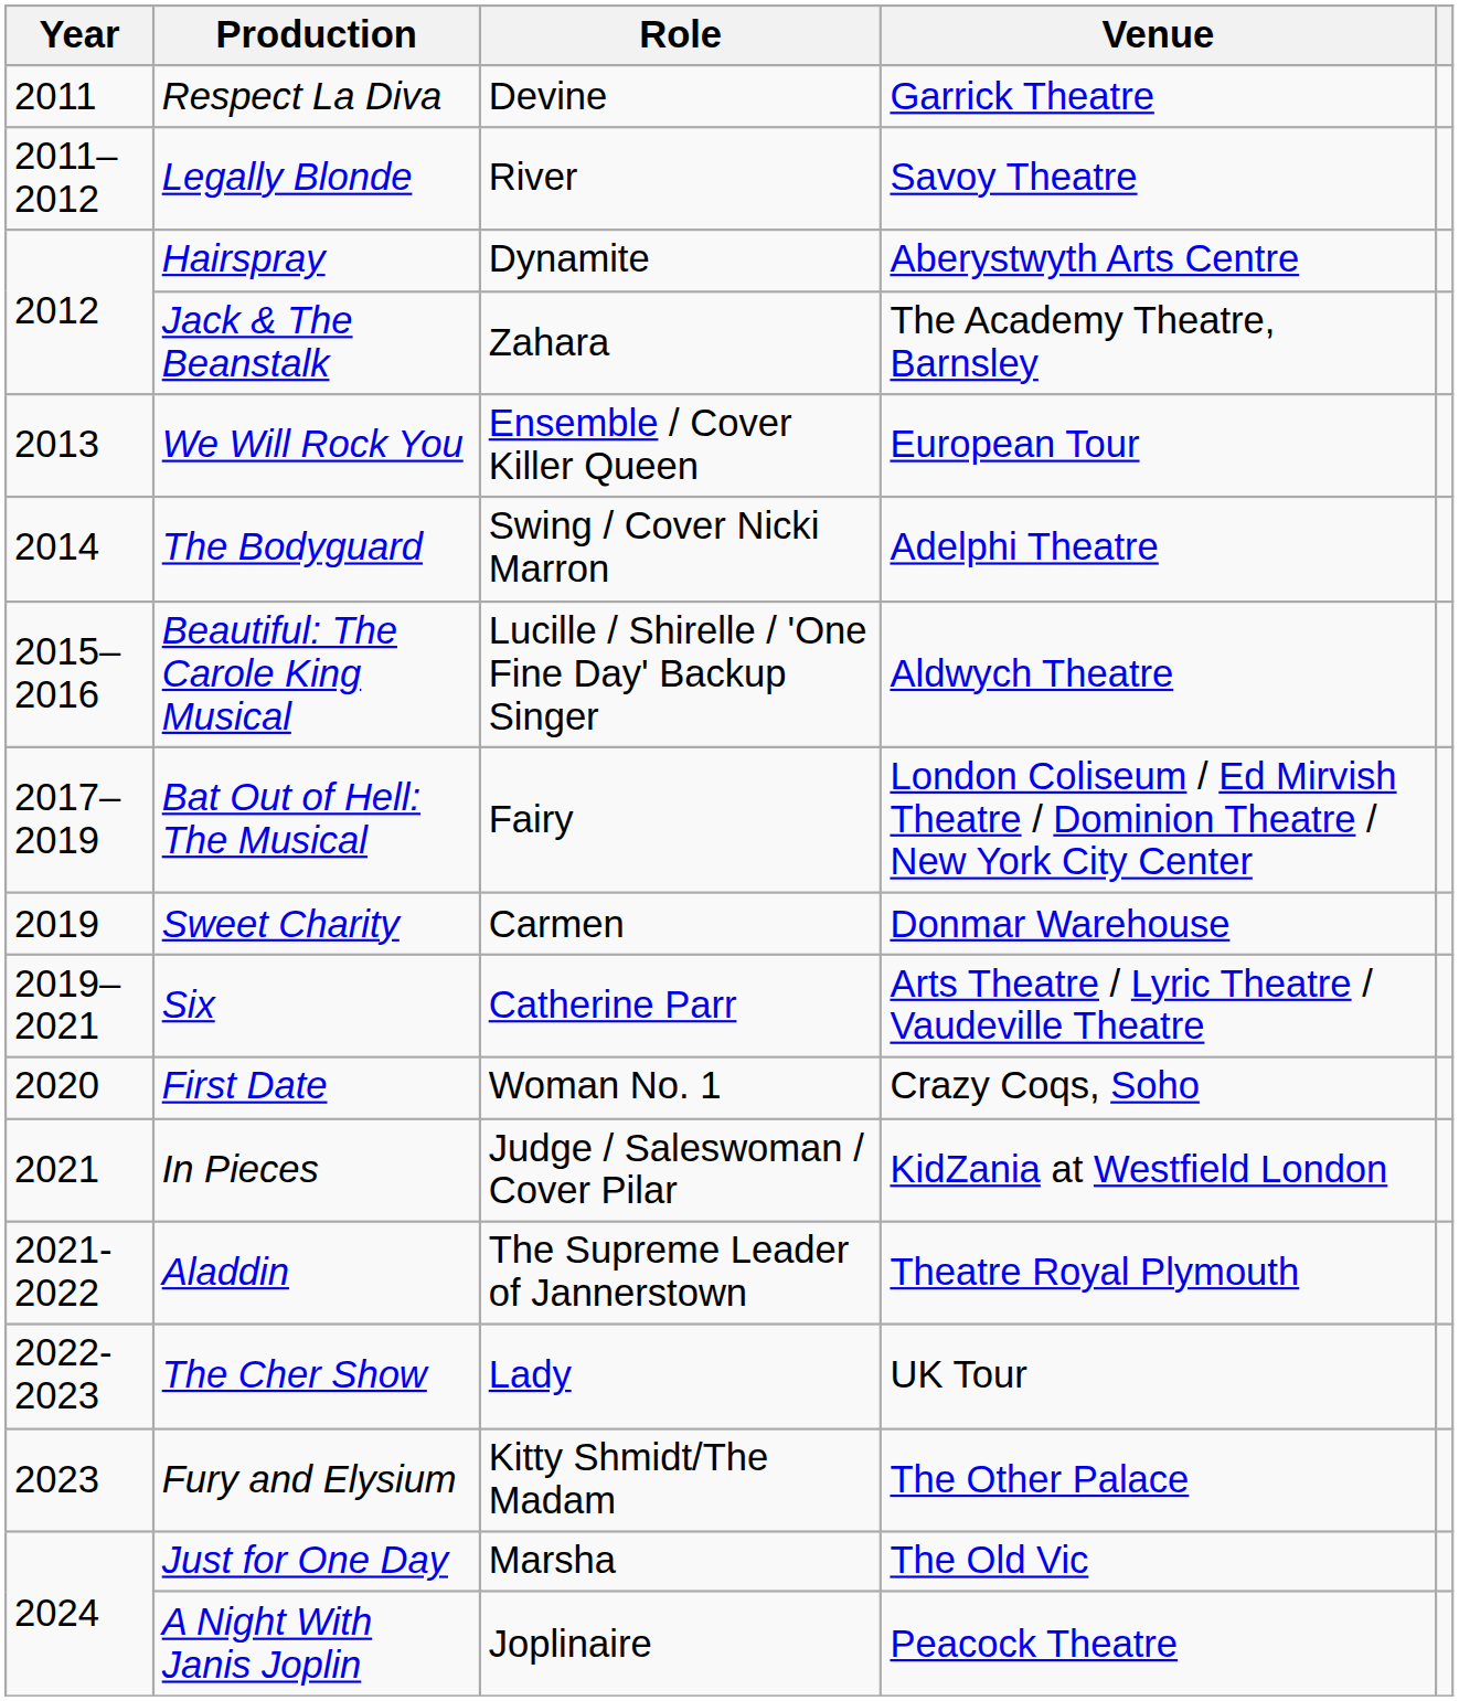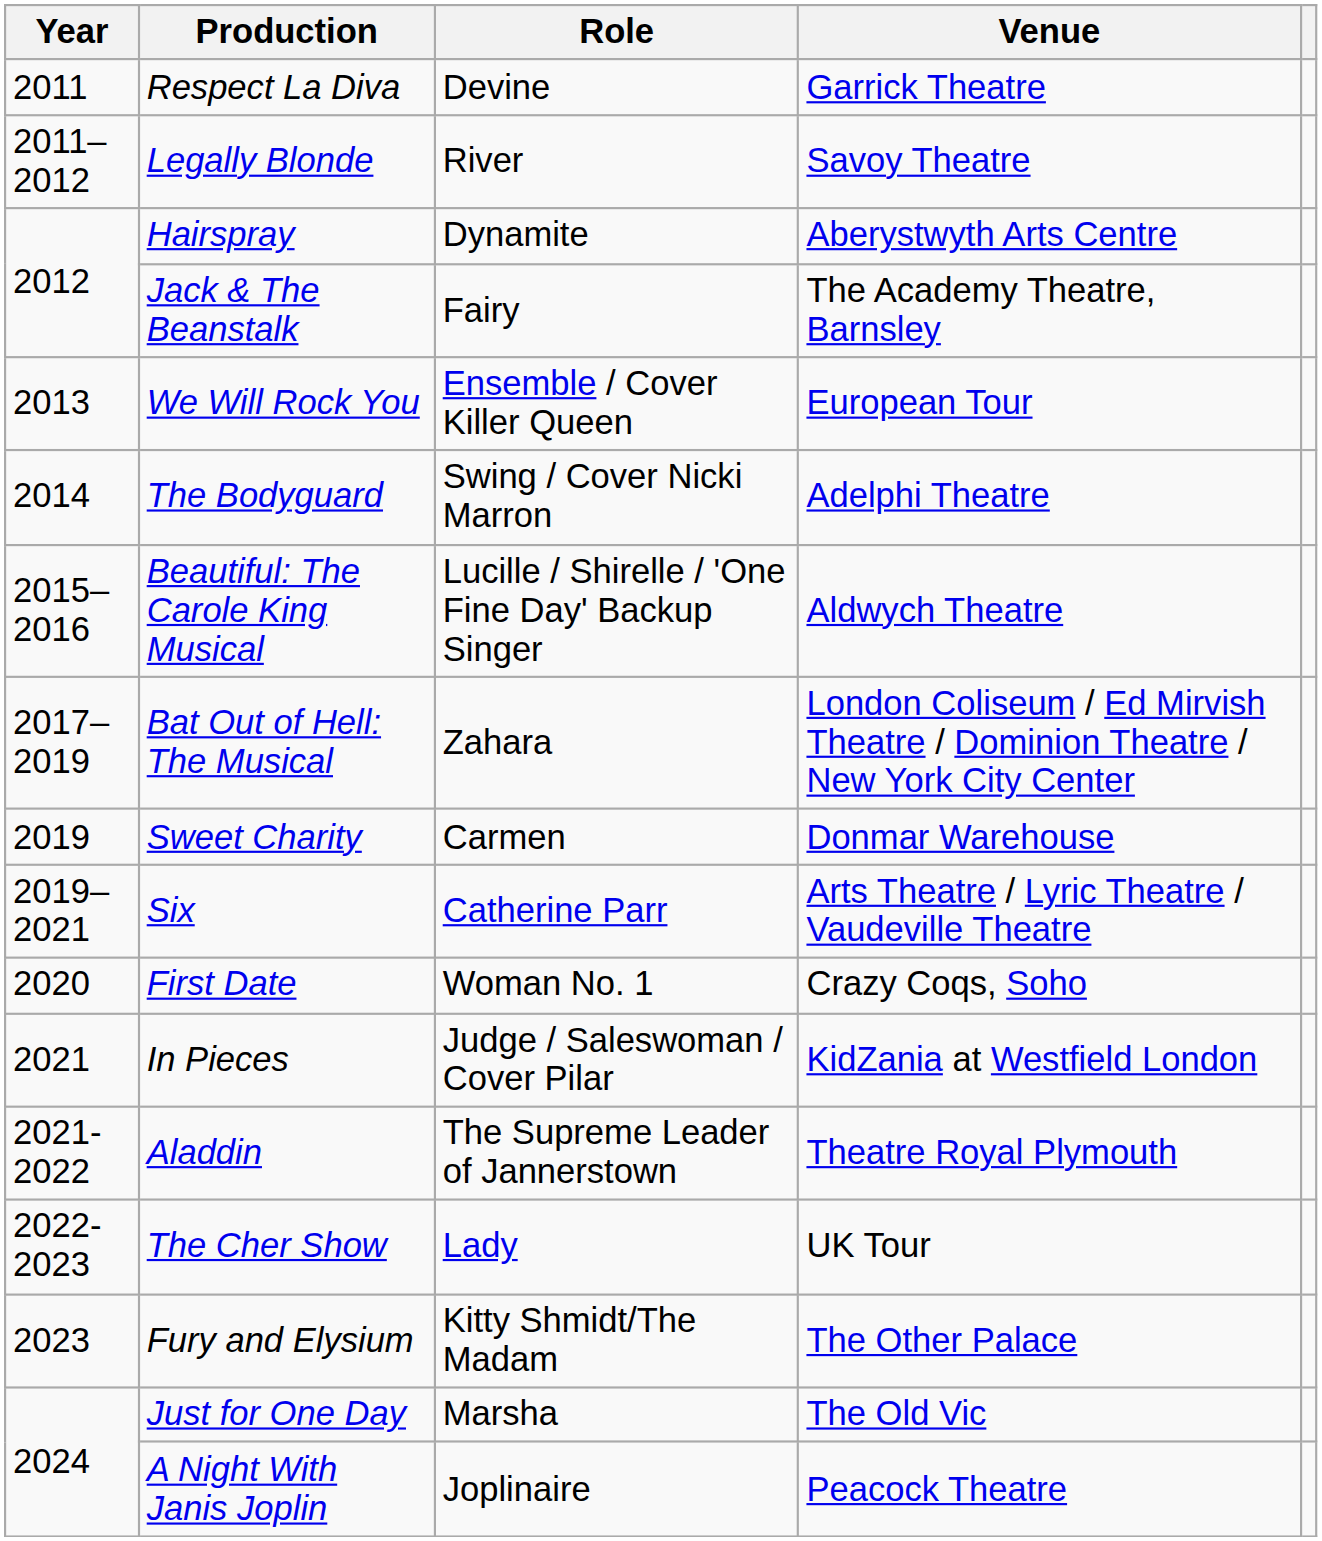Jack & The Beanstalk | Role: Zahara -> Fairy
Bat Out of Hell: The Musical | Role: Fairy -> Zahara
